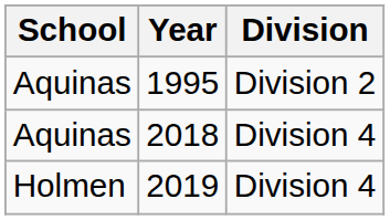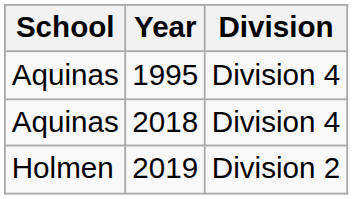1995 | Division: Division 2 -> Division 4
2019 | Division: Division 4 -> Division 2
